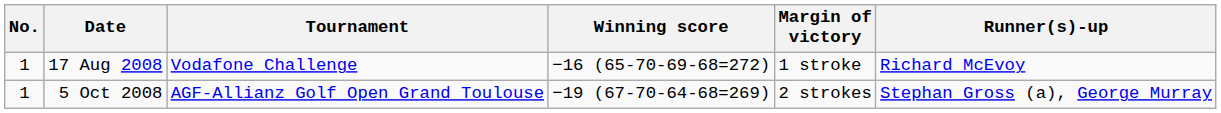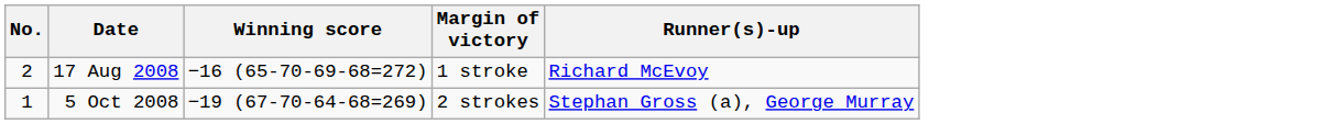- column: Tournament | Vodafone Challenge | AGF-Allianz Golf Open Grand Toulouse
17 Aug 2008 | No.: 1 -> 2
